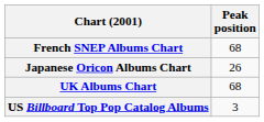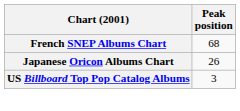- row: UK Albums Chart | 68
